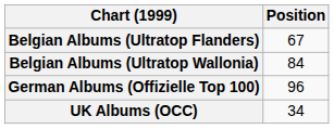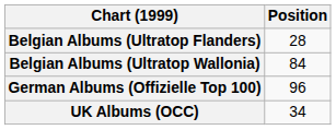Belgian Albums (Ultratop Flanders) | Position: 67 -> 28
